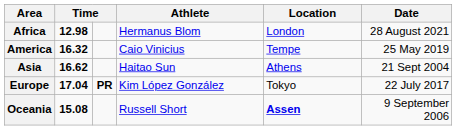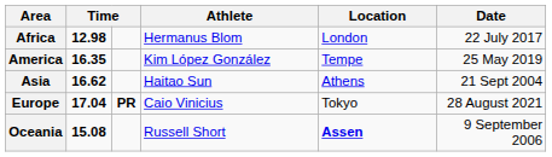Africa | Date: 28 August 2021 -> 22 July 2017
America | column 2: 16.32 -> 16.35
America | Athlete: Caio Vinicius -> Kim López González
Europe | Athlete: Kim López González -> Caio Vinicius
Europe | Date: 22 July 2017 -> 28 August 2021
